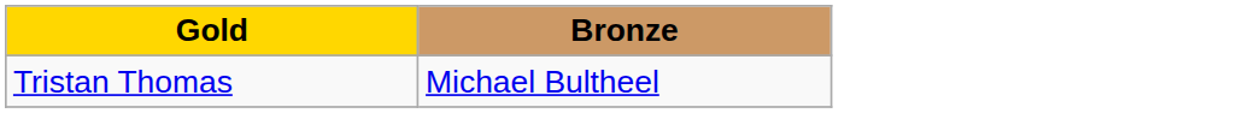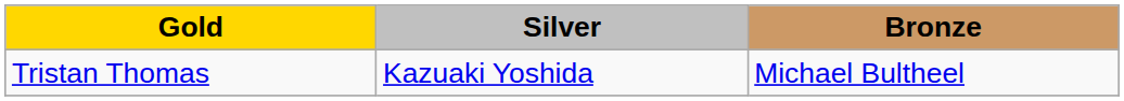+ column: Silver | Kazuaki Yoshida
